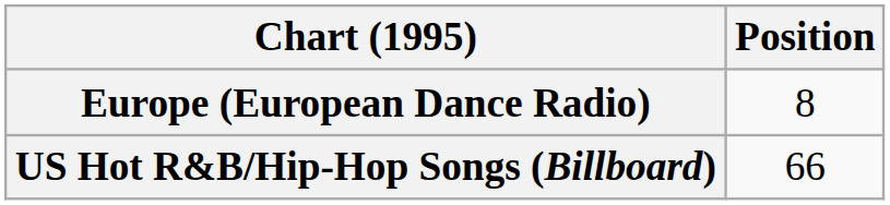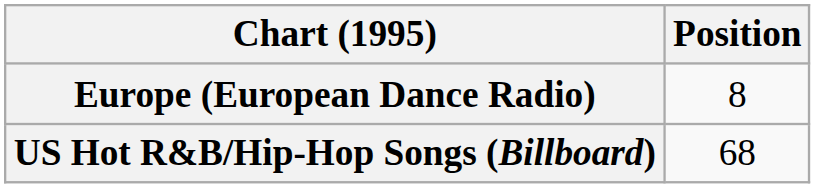US Hot R&B/Hip-Hop Songs (Billboard) | Position: 66 -> 68
